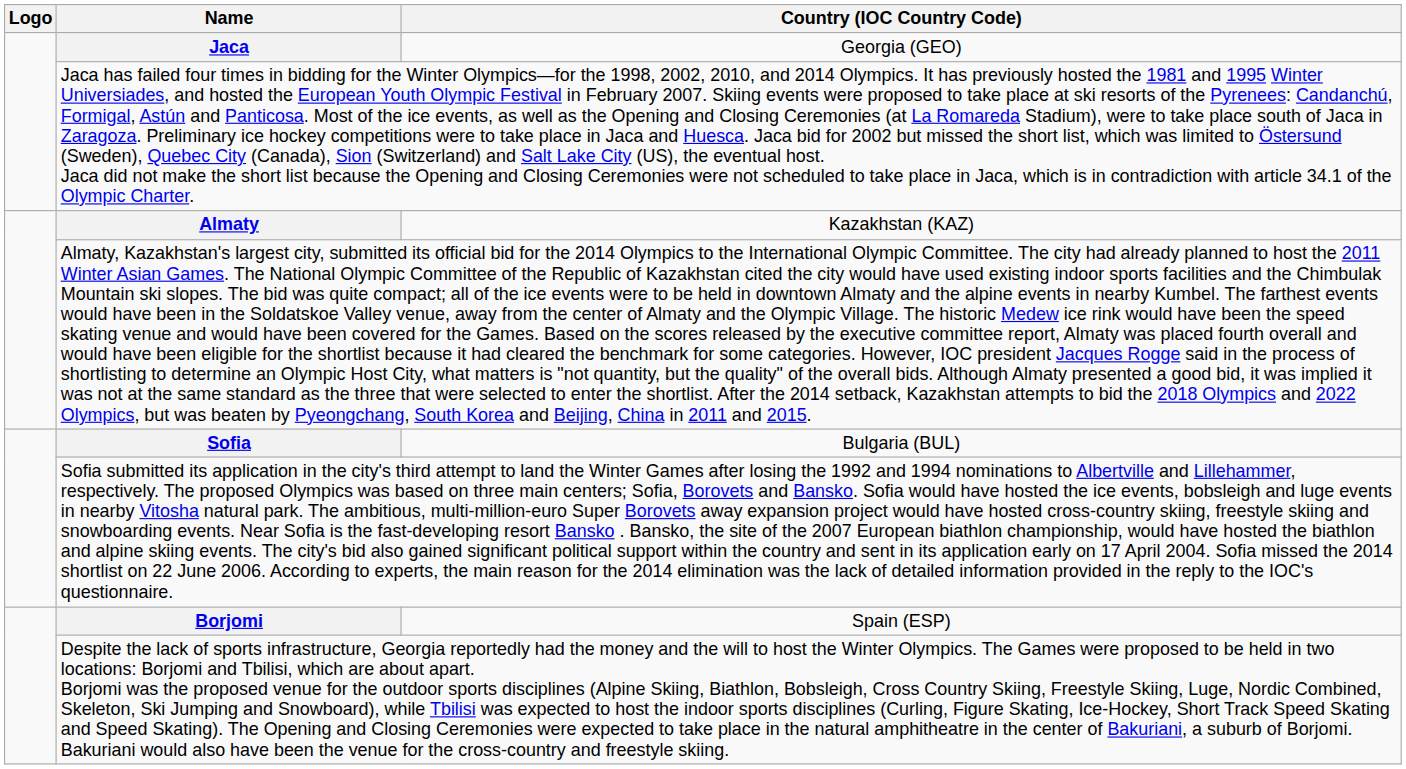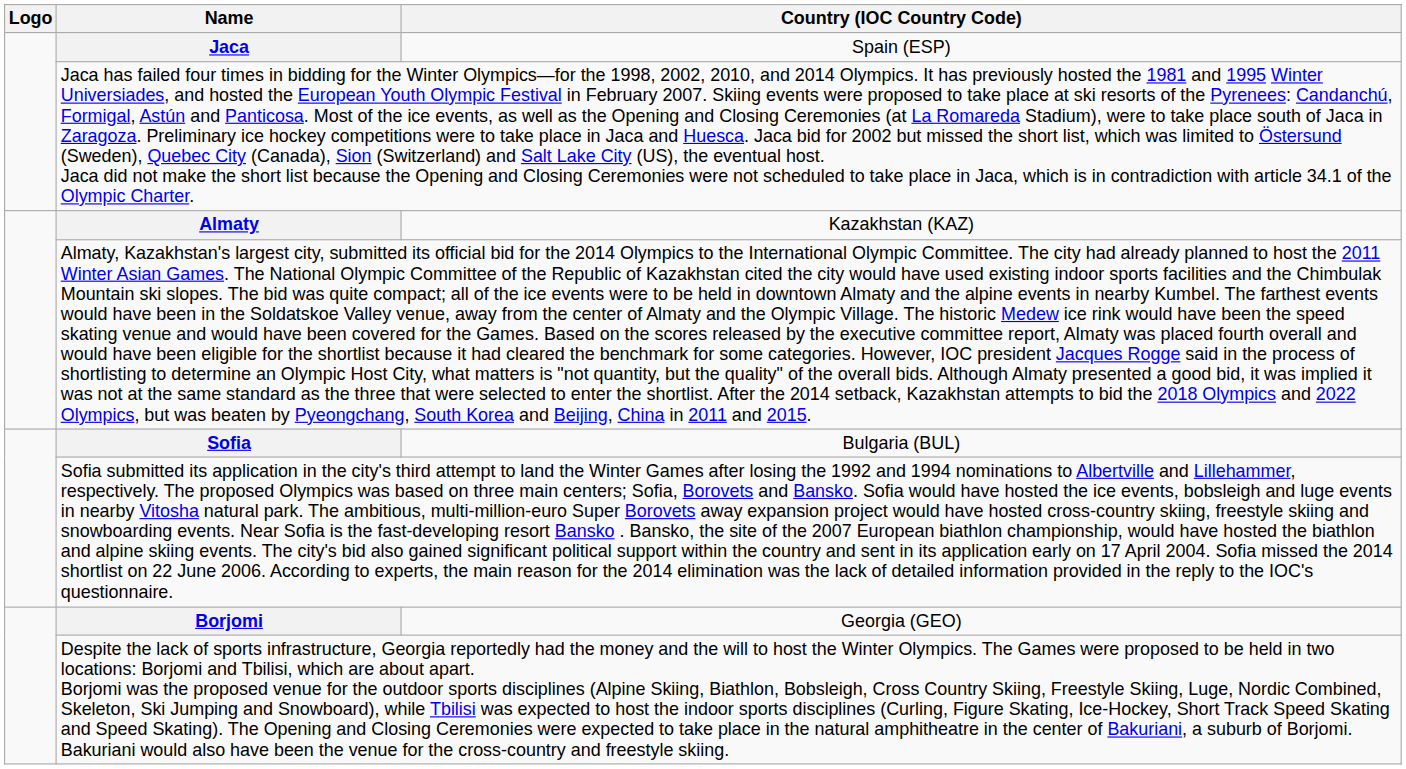Jaca | Country (IOC Country Code): Georgia (GEO) -> Spain (ESP)
Borjomi | Country (IOC Country Code): Spain (ESP) -> Georgia (GEO)
